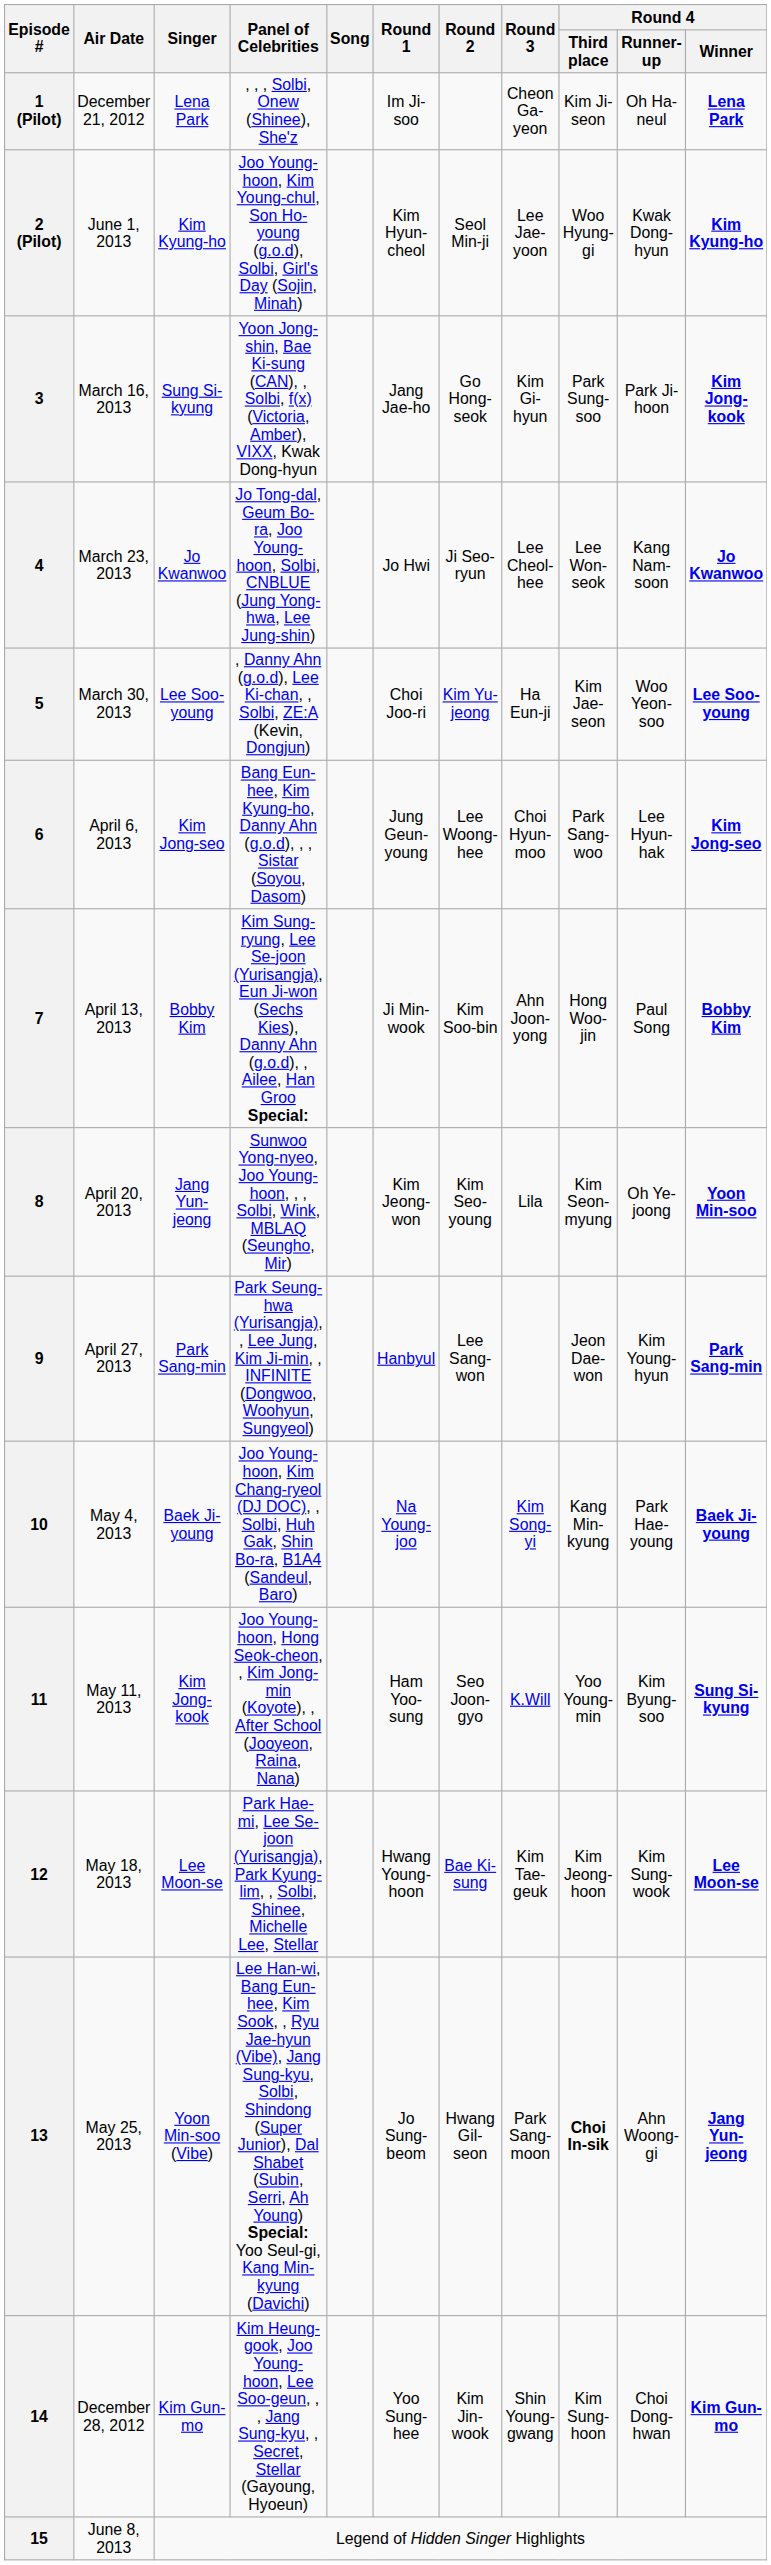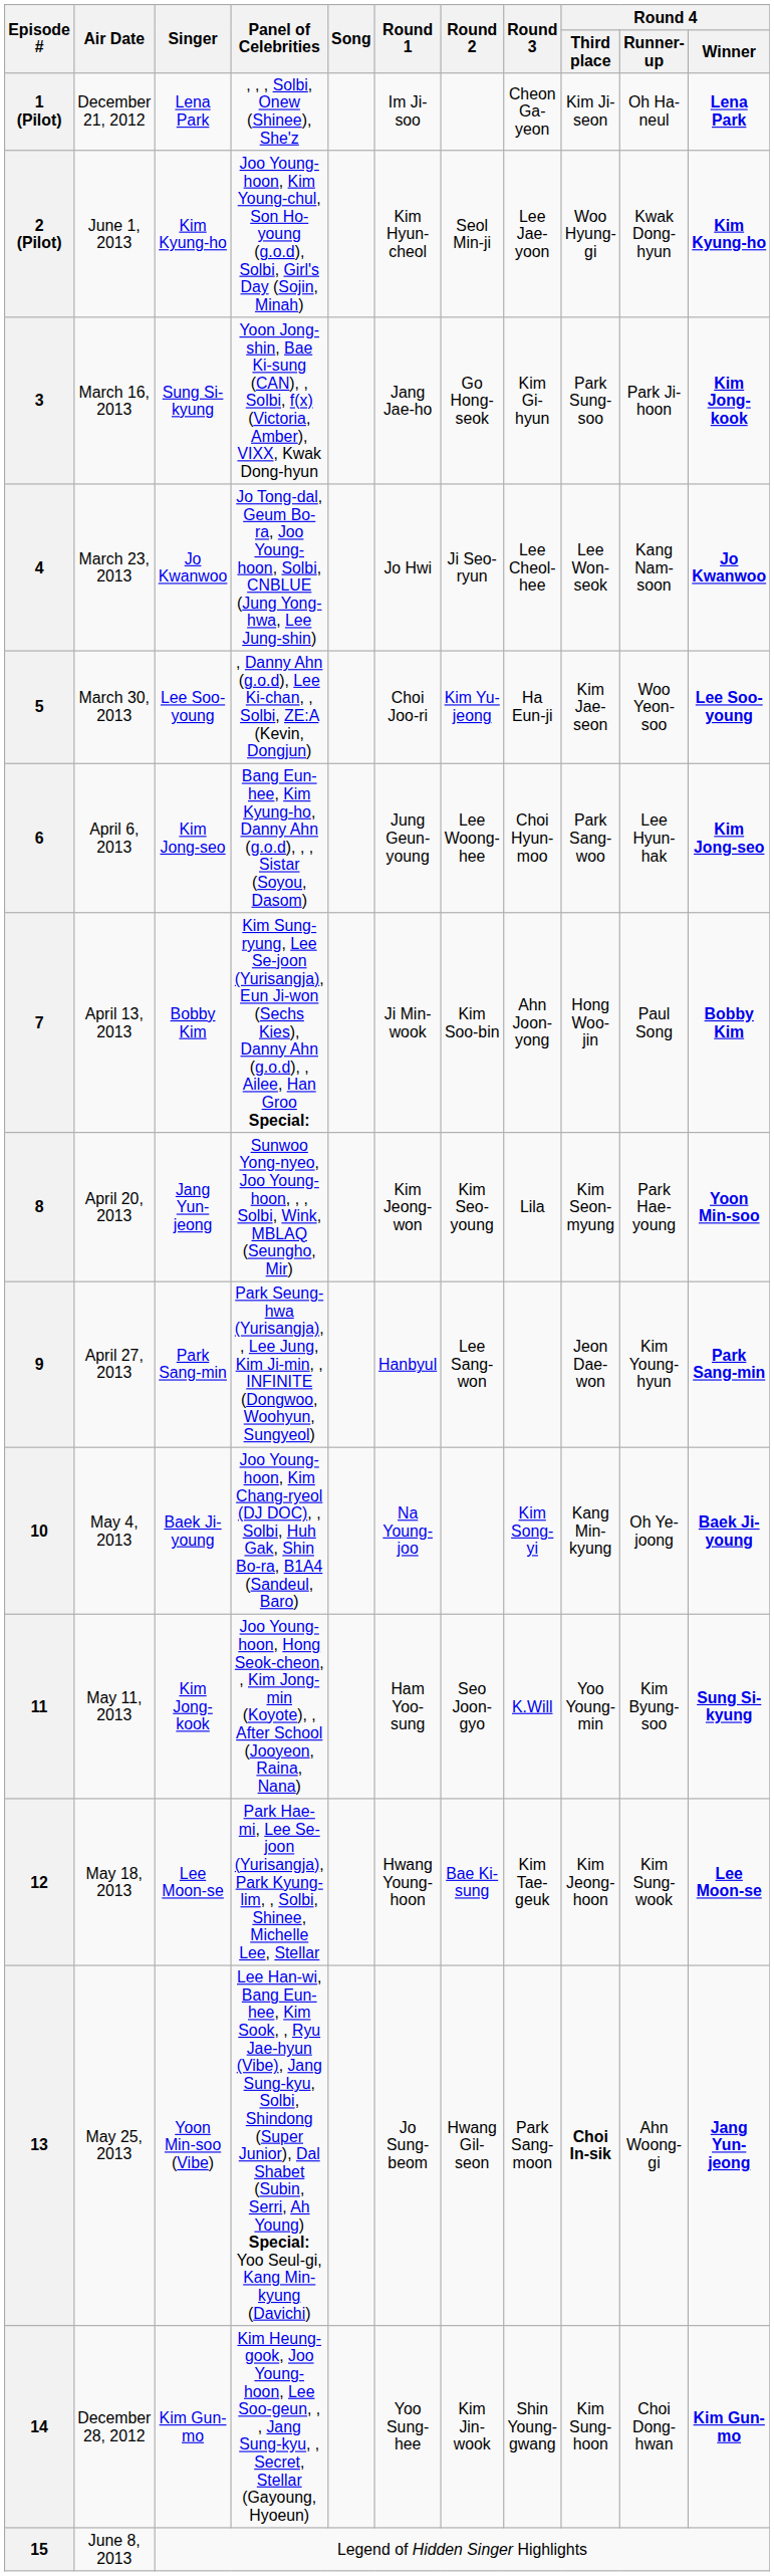8 | Round 4 / Runner-up: Oh Ye-joong -> Park Hae-young
10 | Round 4 / Runner-up: Park Hae-young -> Oh Ye-joong
